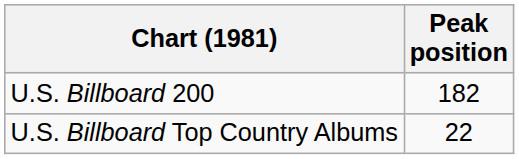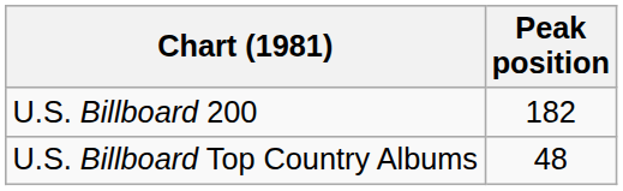U.S. Billboard Top Country Albums | Peak position: 22 -> 48
